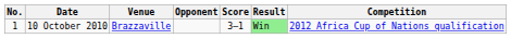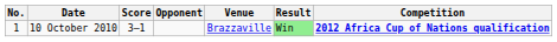columns swapped: Venue <-> Score
10 October 2010 | Competition: normal -> bold
